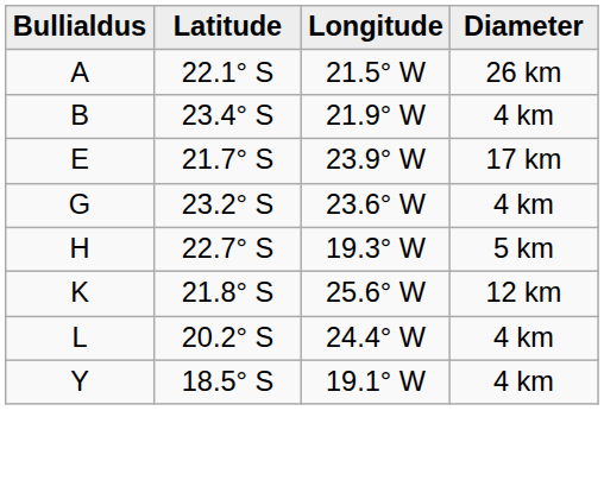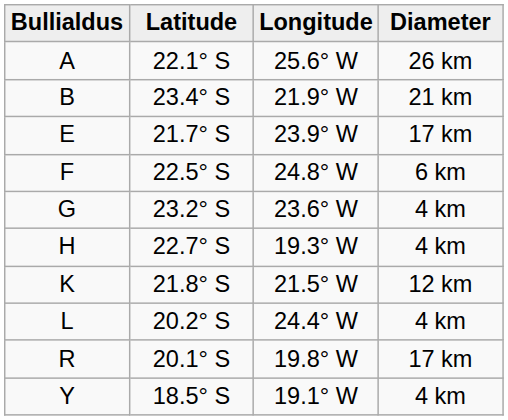A | Longitude: 21.5° W -> 25.6° W
B | Diameter: 4 km -> 21 km
+ row: F | 22.5° S | 24.8° W | 6 km
H | Diameter: 5 km -> 4 km
K | Longitude: 25.6° W -> 21.5° W
+ row: R | 20.1° S | 19.8° W | 17 km
